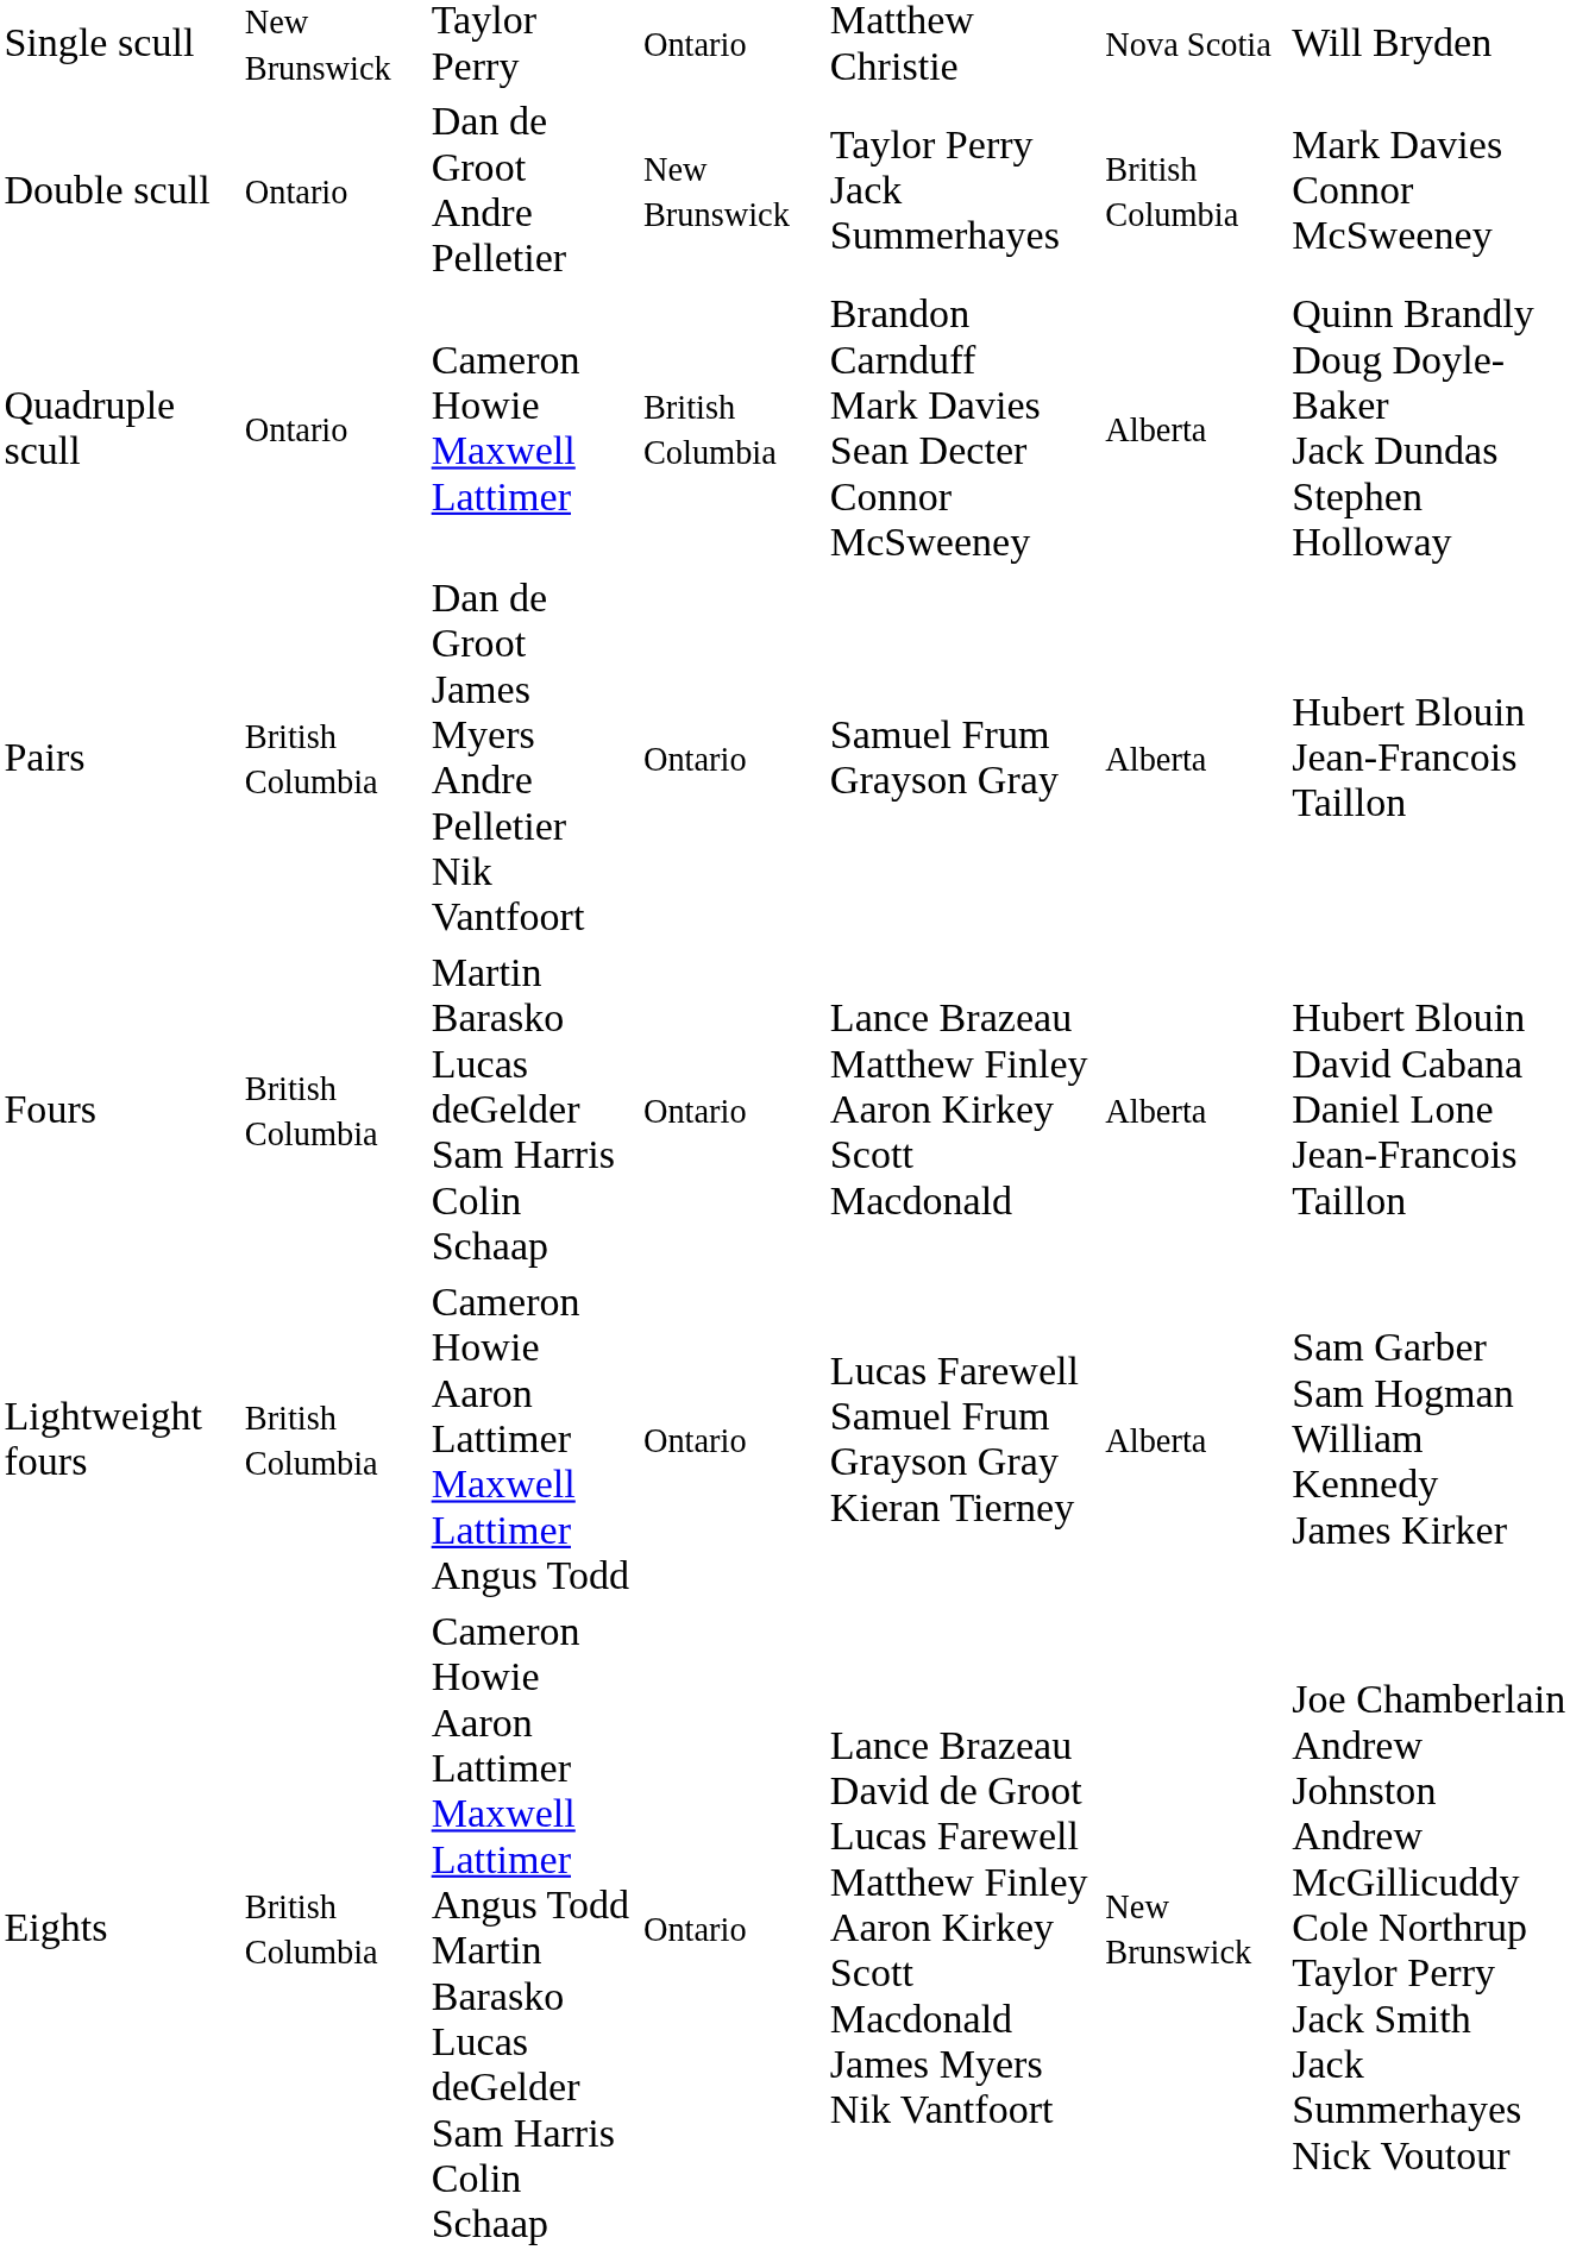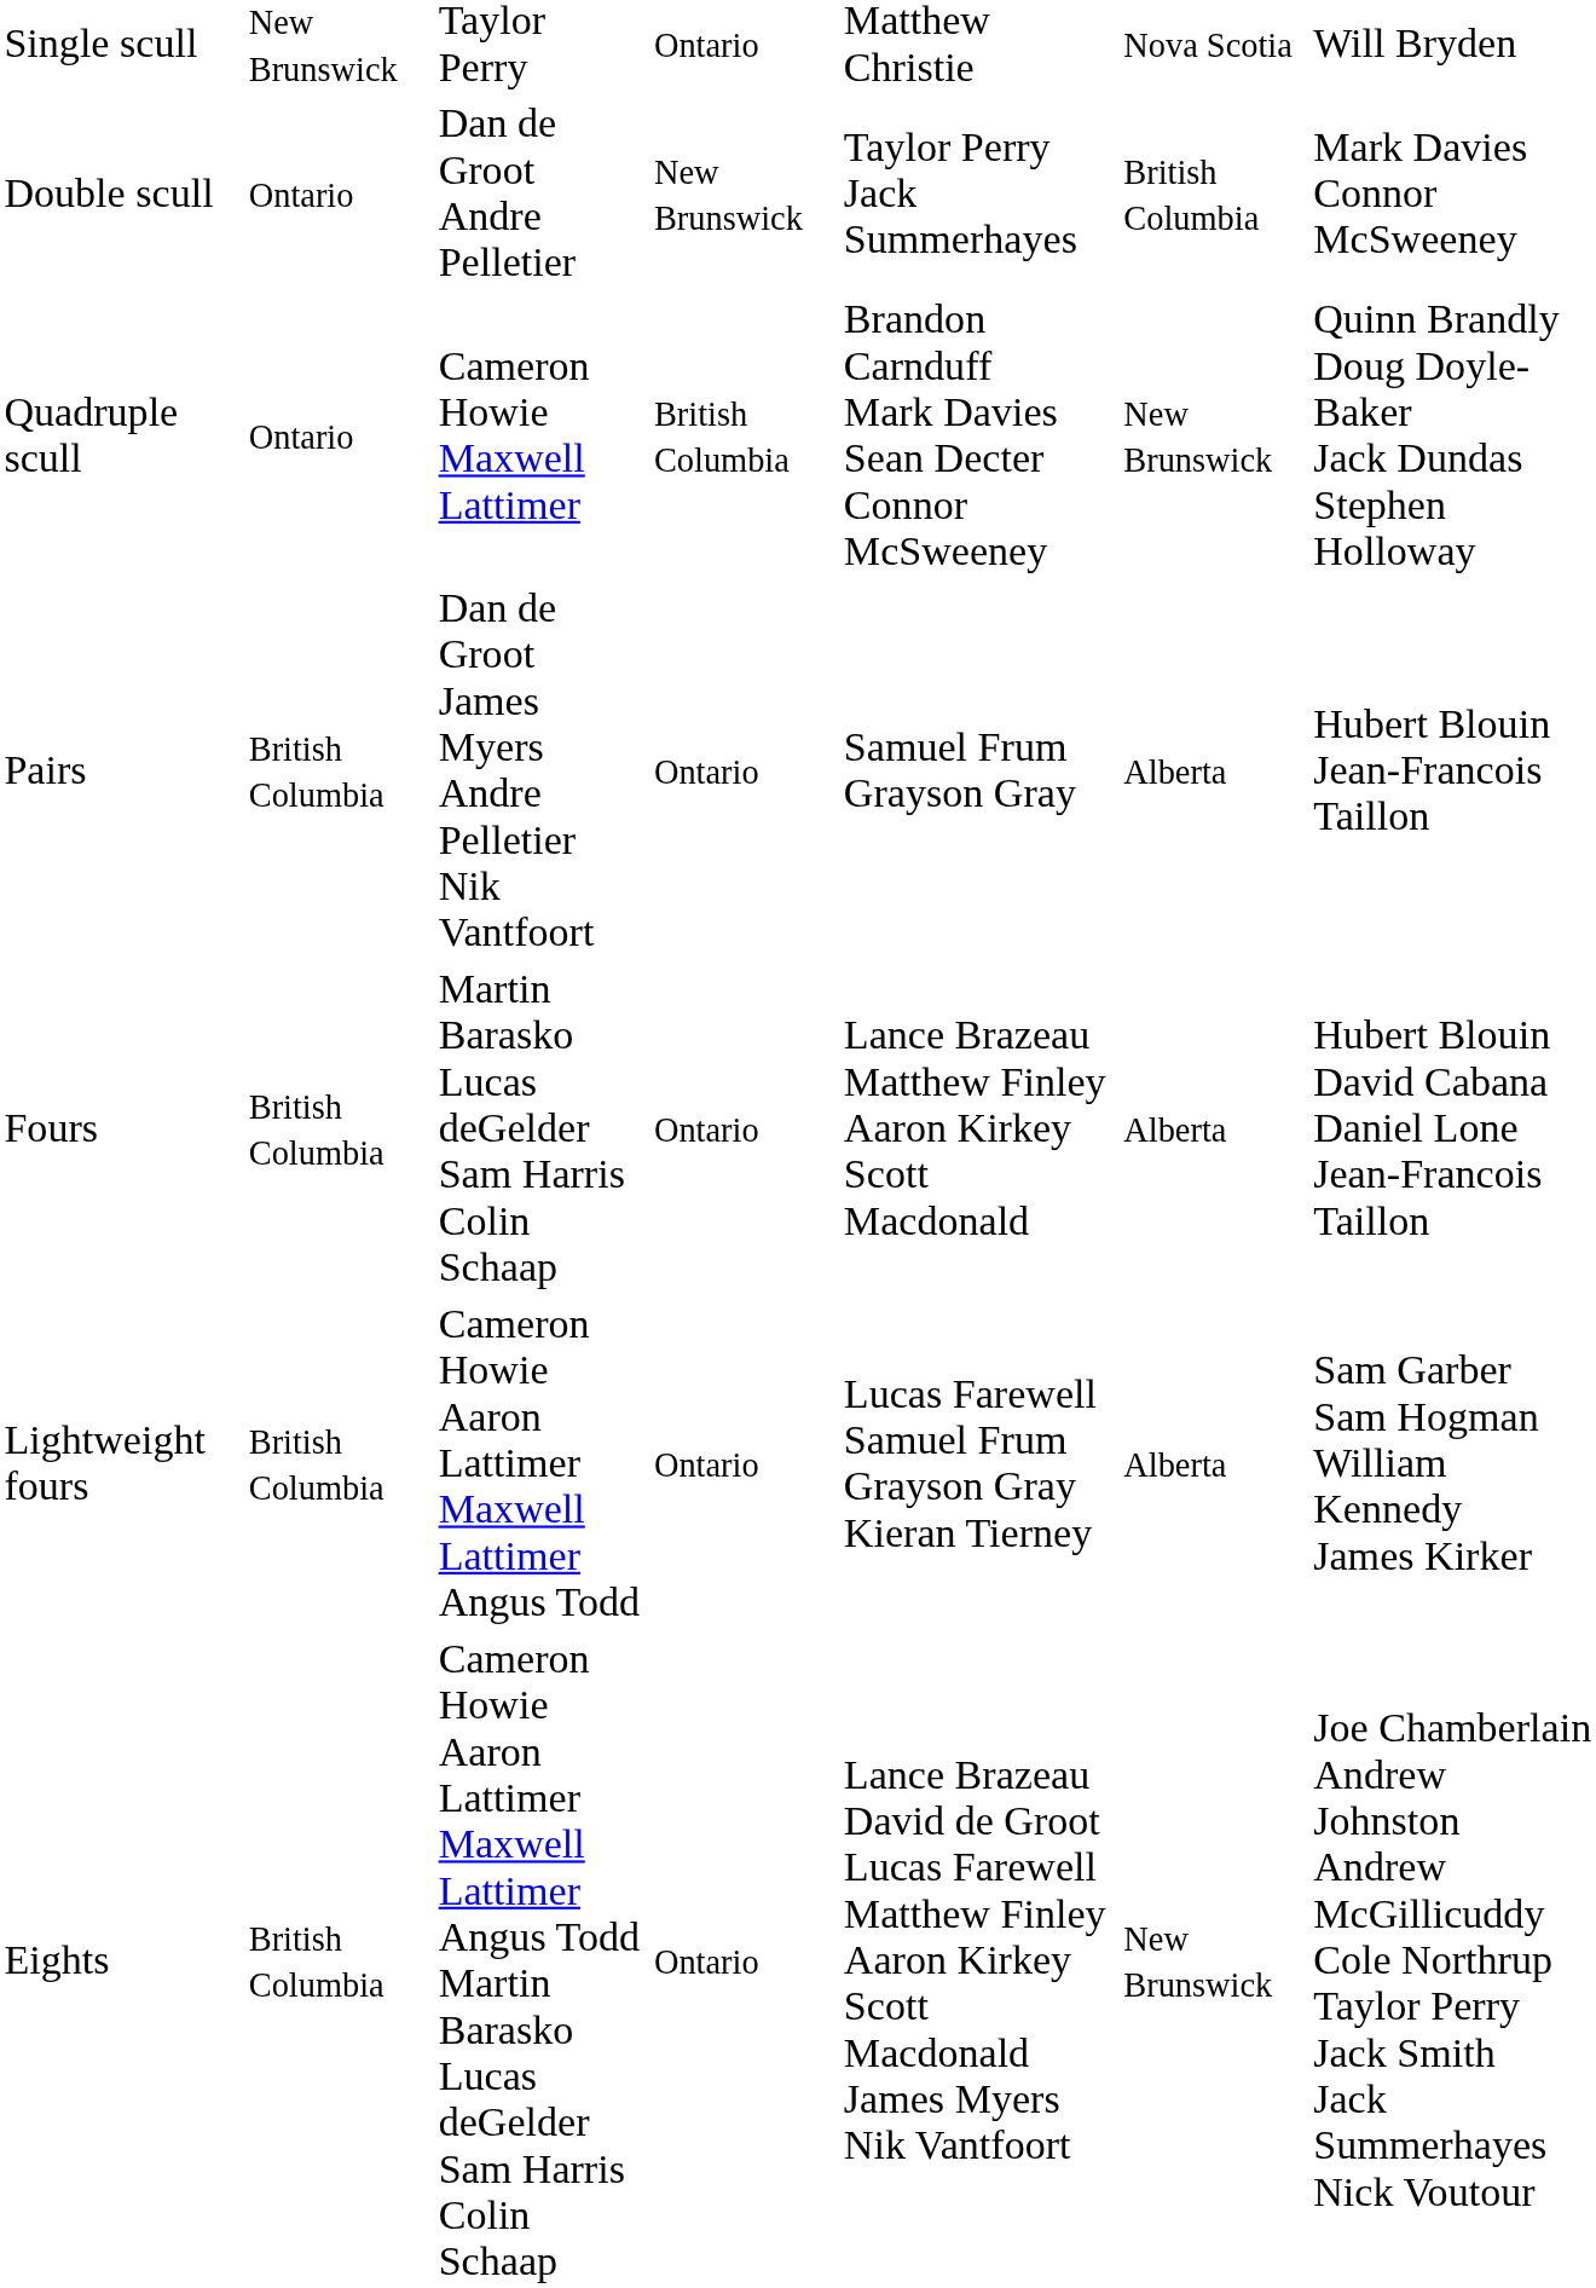Quadruple scull | column 6: Alberta -> New Brunswick
